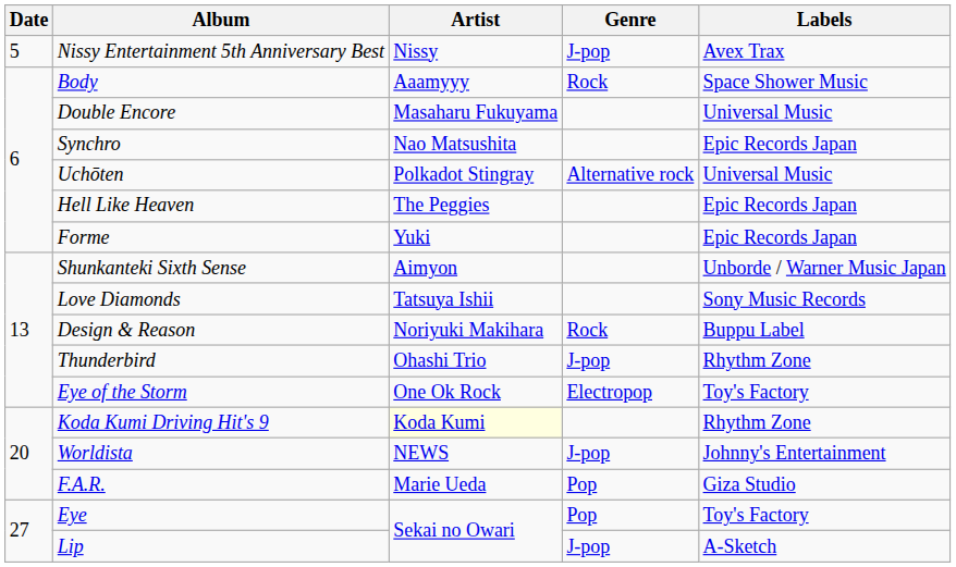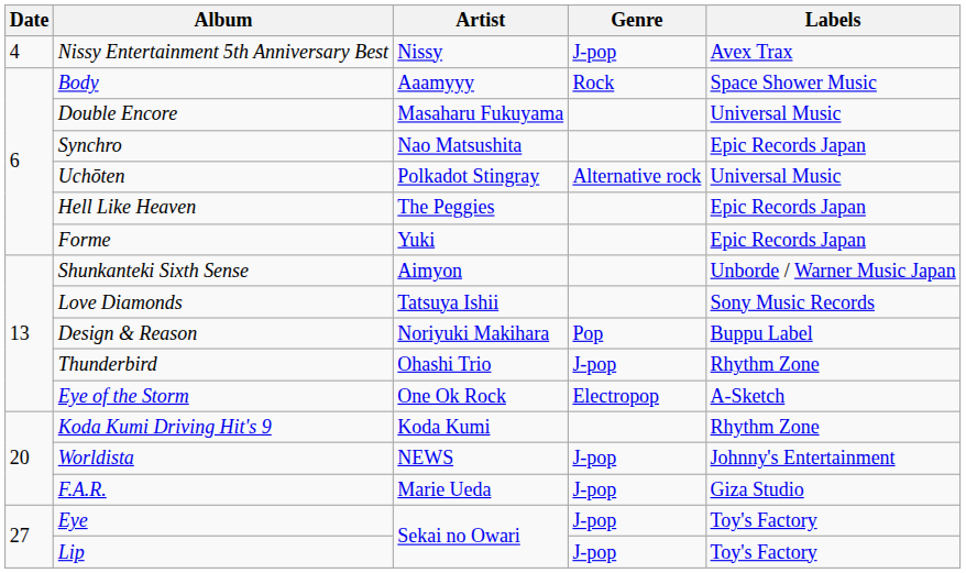Nissy Entertainment 5th Anniversary Best | Date: 5 -> 4
Design & Reason | Genre: Rock -> Pop
Eye of the Storm | Labels: Toy's Factory -> A-Sketch
Koda Kumi Driving Hit's 9 | Artist: lightyellow background -> no background
F.A.R. | Genre: Pop -> J-pop
Eye | Genre: Pop -> J-pop
Lip | Labels: A-Sketch -> Toy's Factory
